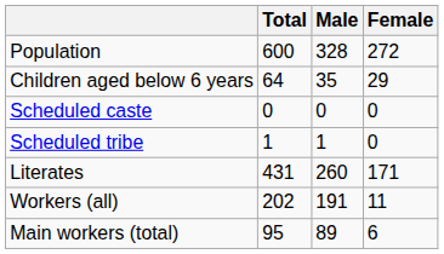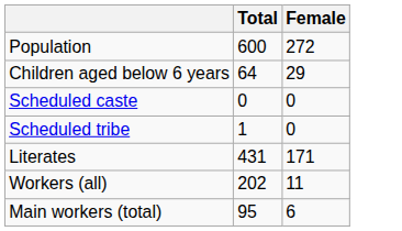- column: Male | 328 | 35 | 0 | 1 | 260 | 191 | 89
